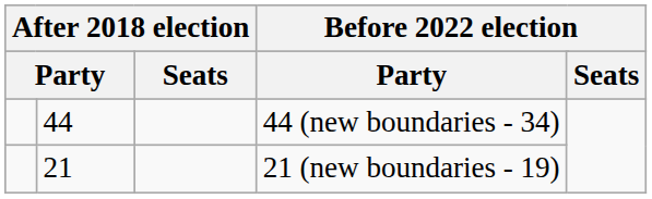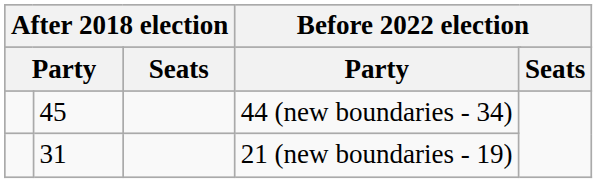44 (new boundaries - 34) | column 2: 44 -> 45
21 (new boundaries - 19) | column 2: 21 -> 31
